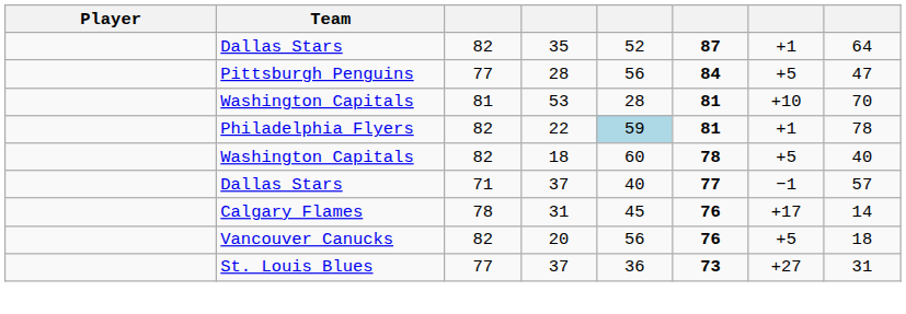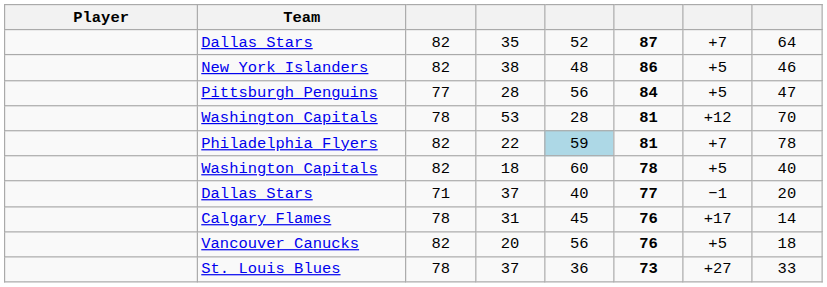35 | column 7: +1 -> +7
+ row: New York Islanders | 82 | 38 | 48 | 86 | +5 | 46
53 | column 3: 81 -> 78
53 | column 7: +10 -> +12
22 | column 7: +1 -> +7
Dallas Stars / 37 | column 8: 57 -> 20
St. Louis Blues / 37 | column 3: 77 -> 78
St. Louis Blues / 37 | column 8: 31 -> 33
